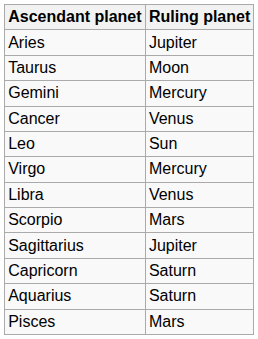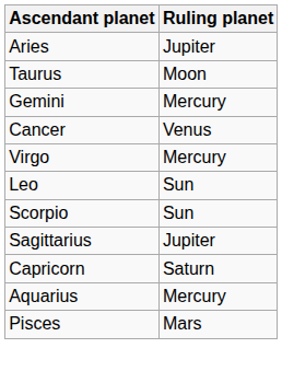rows swapped: Leo <-> Virgo
- row: Libra | Venus
Scorpio | Ruling planet: Mars -> Sun
Aquarius | Ruling planet: Saturn -> Mercury
